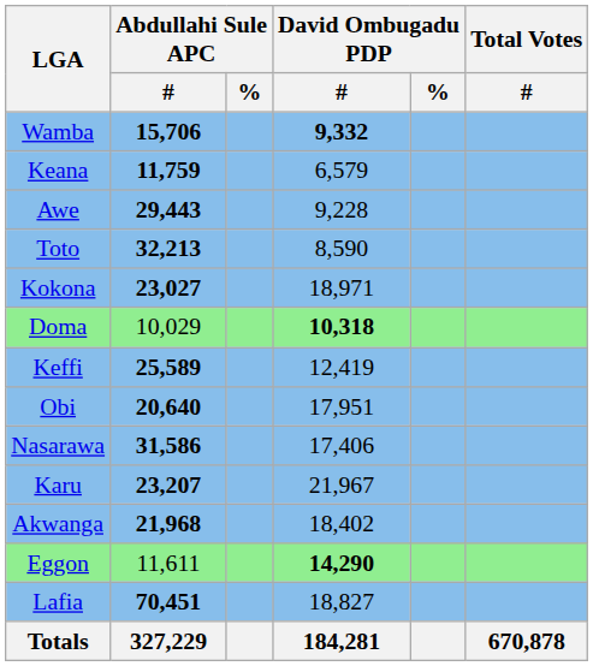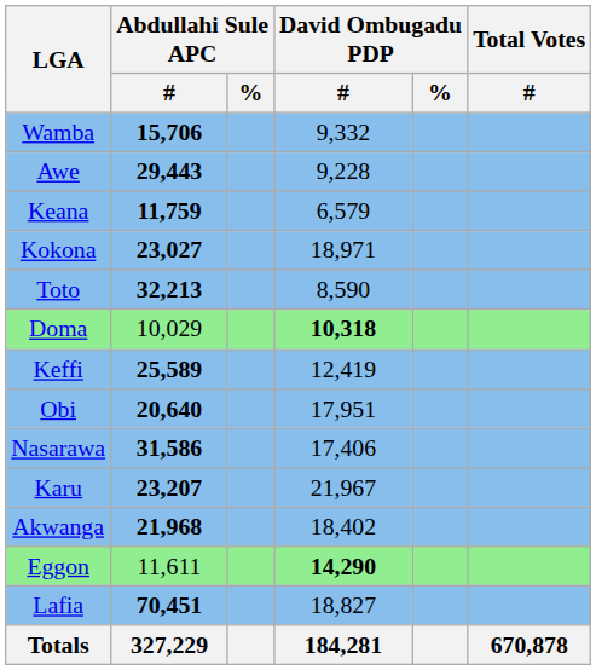Wamba | David Ombugadu PDP / #: bold -> normal
rows swapped: Awe <-> Keana
rows swapped: Toto <-> Kokona
